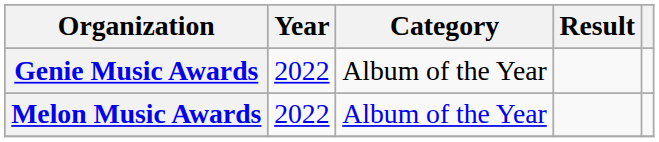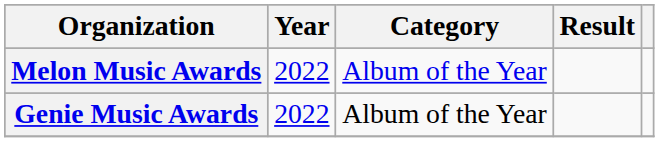rows swapped: Genie Music Awards <-> Melon Music Awards
